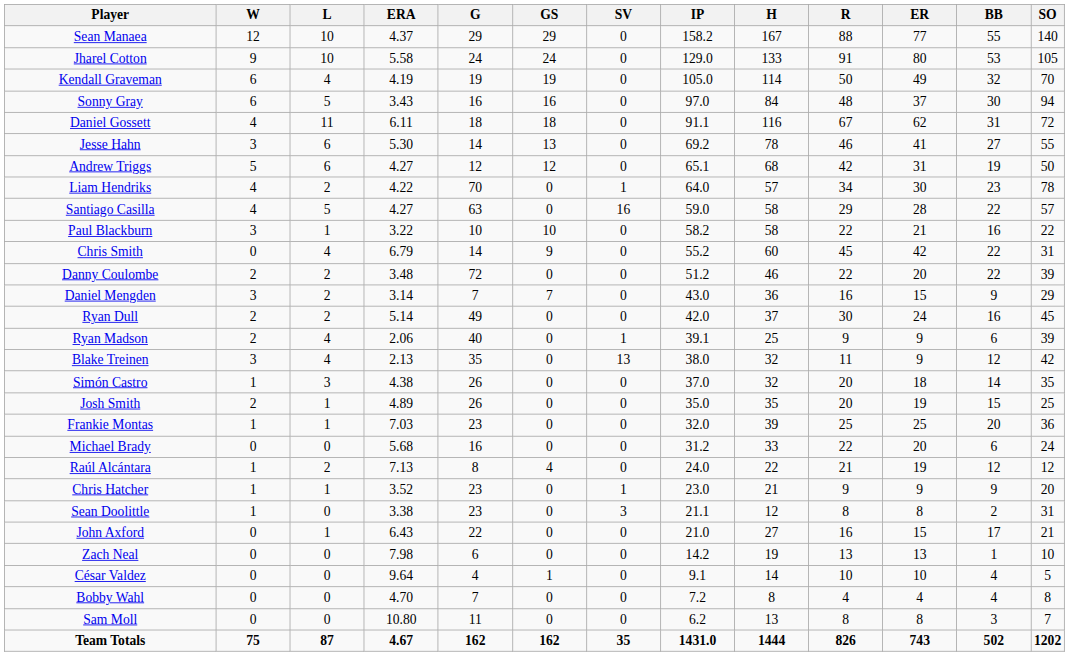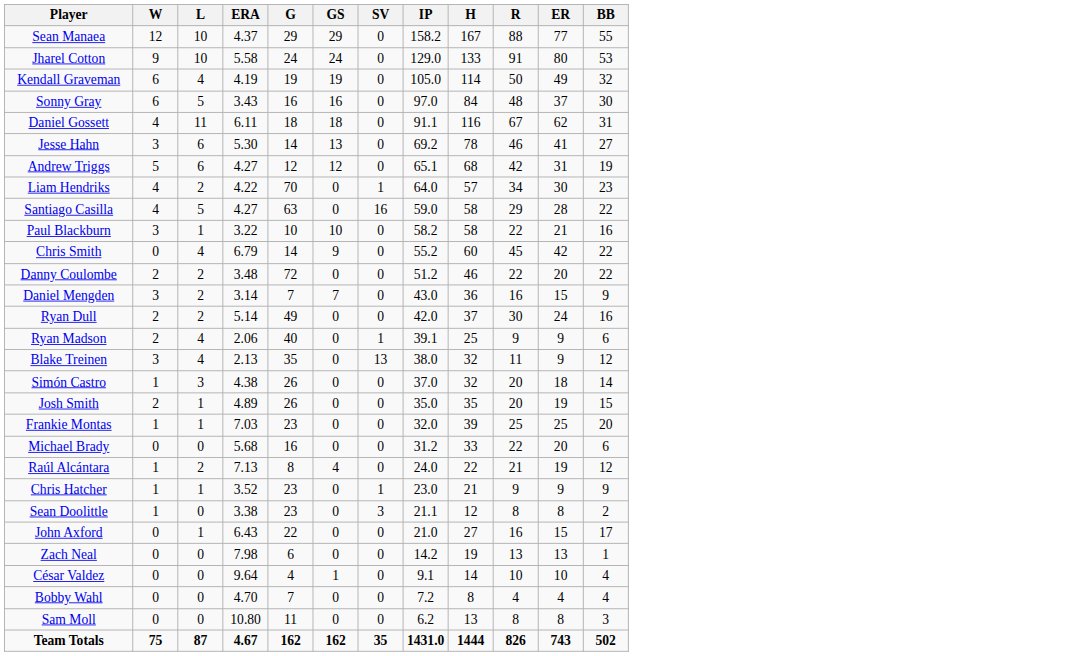- column: SO | 140 | 105 | 70 | 94 | 72 | 55 | 50 | 78 | 57 | 22 | 31 | 39 | 29 | 45 | 39 | 42 | 35 | 25 | 36 | 24 | 12 | 20 | 31 | 21 | 10 | 5 | 8 | 7 | 1202
